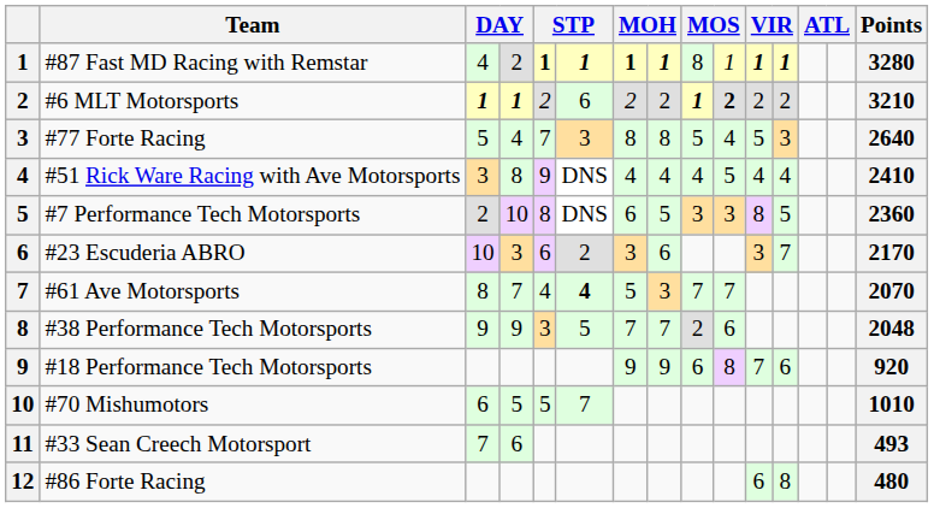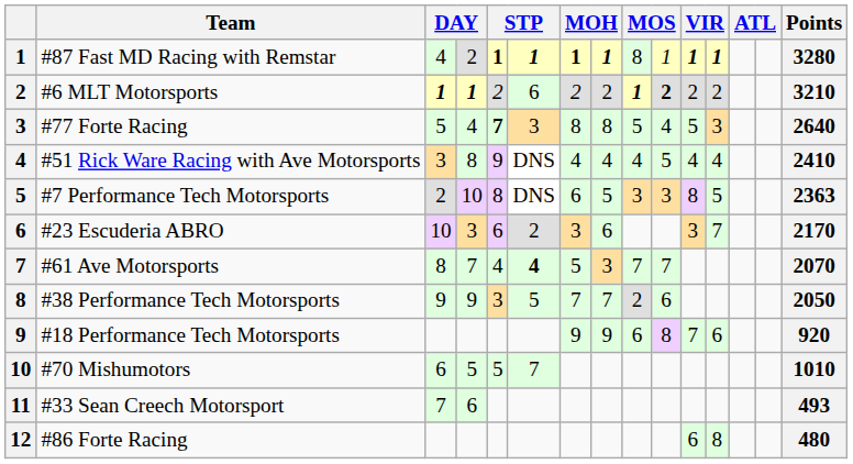#77 Forte Racing | column 5: normal -> bold
#7 Performance Tech Motorsports | Points: 2360 -> 2363
#38 Performance Tech Motorsports | Points: 2048 -> 2050
